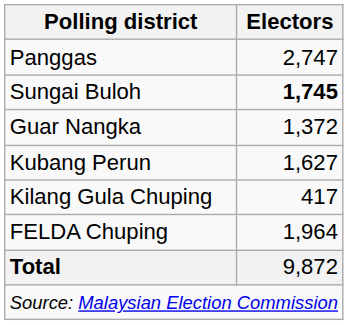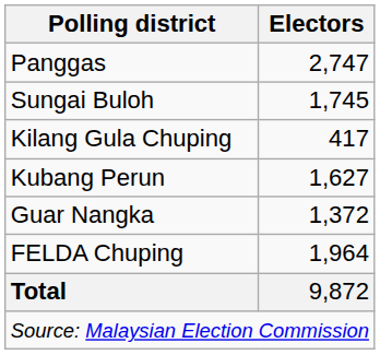Sungai Buloh | Electors: bold -> normal
rows swapped: Kilang Gula Chuping <-> Guar Nangka
